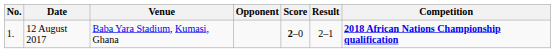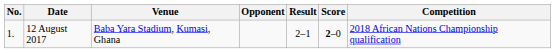columns swapped: Score <-> Result
12 August 2017 | Competition: bold -> normal
